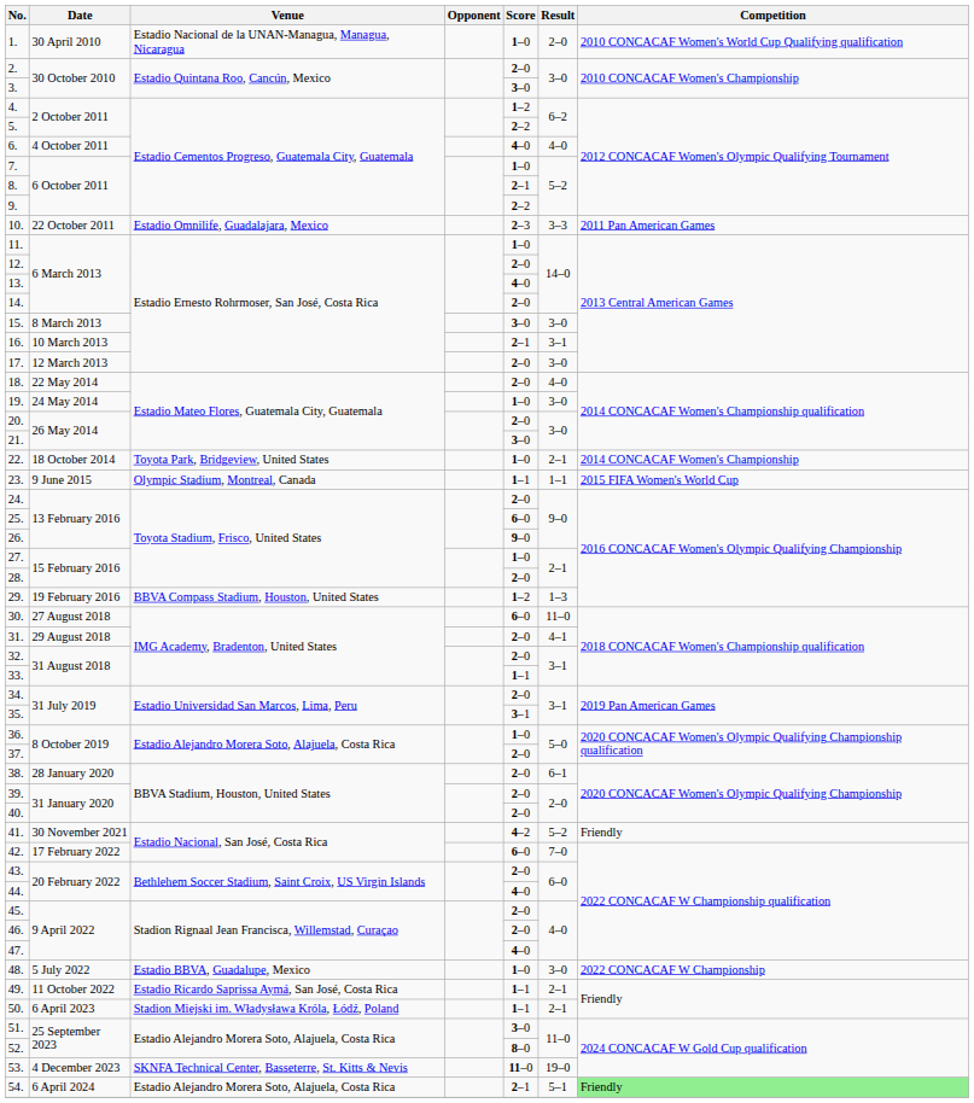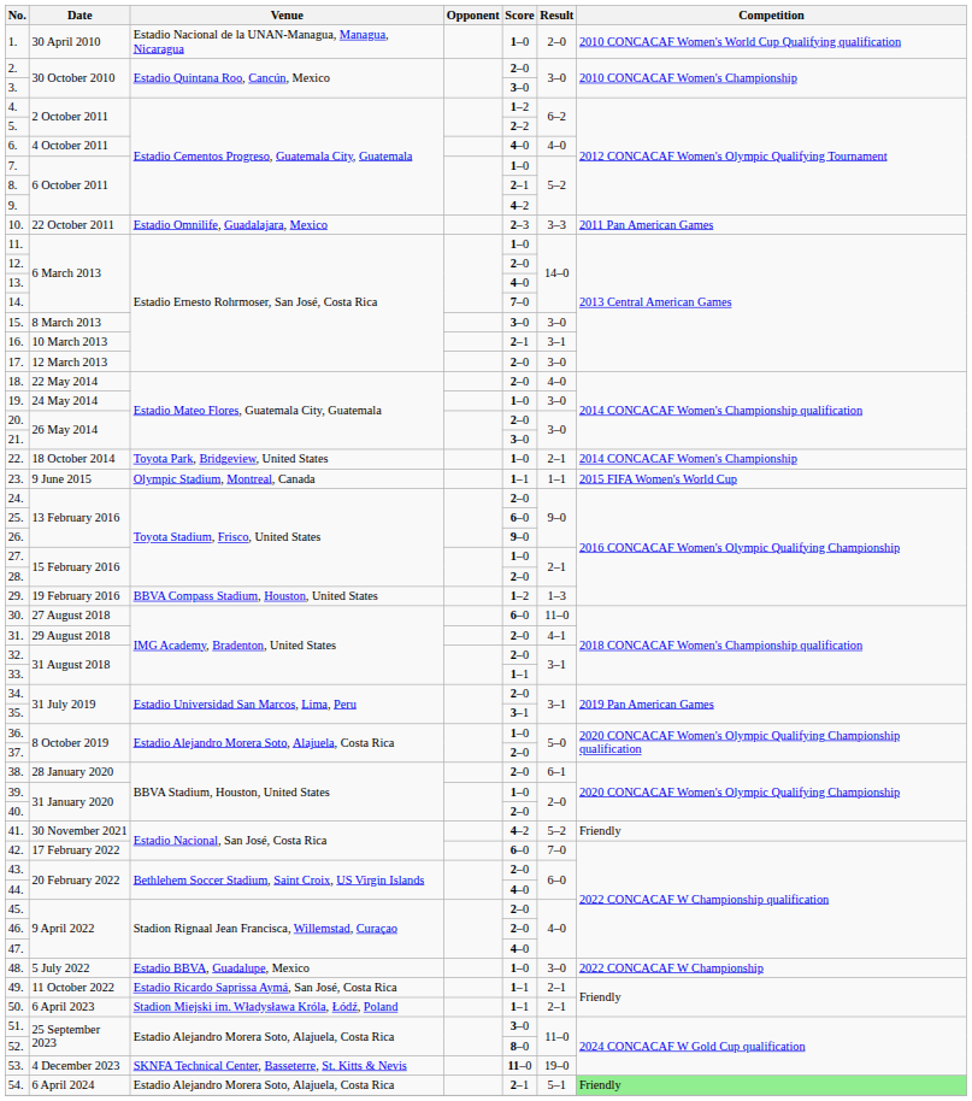9. | Score: 2–2 -> 4–2
14. | Score: 2–0 -> 7–0
39. | Score: 2–0 -> 1–0
